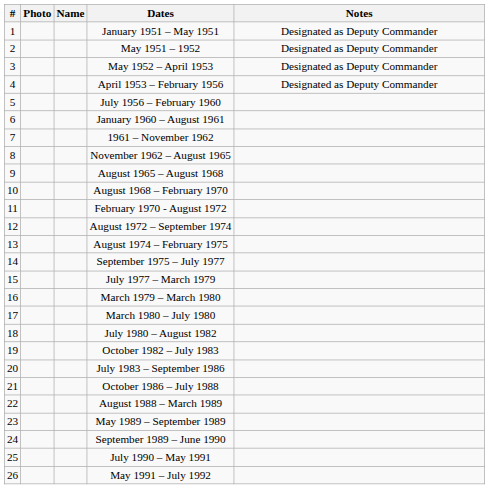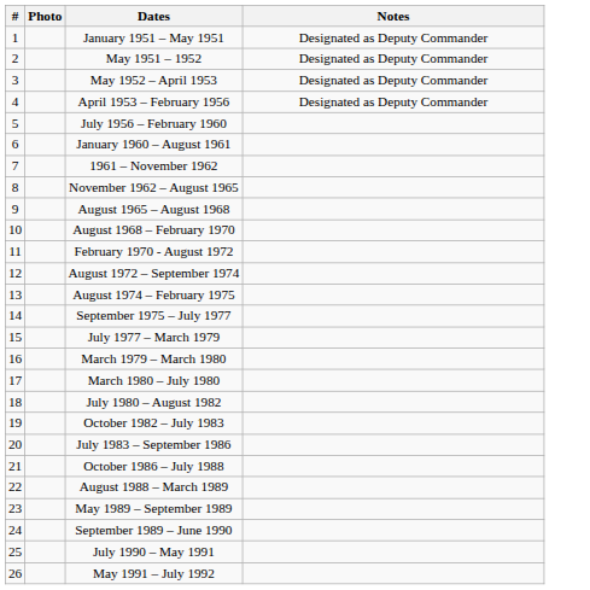- column: Name
